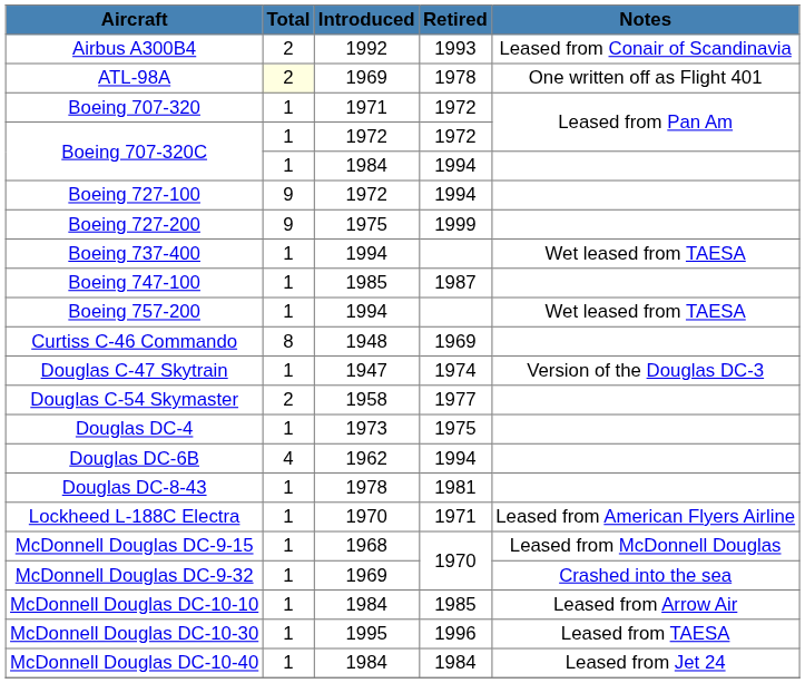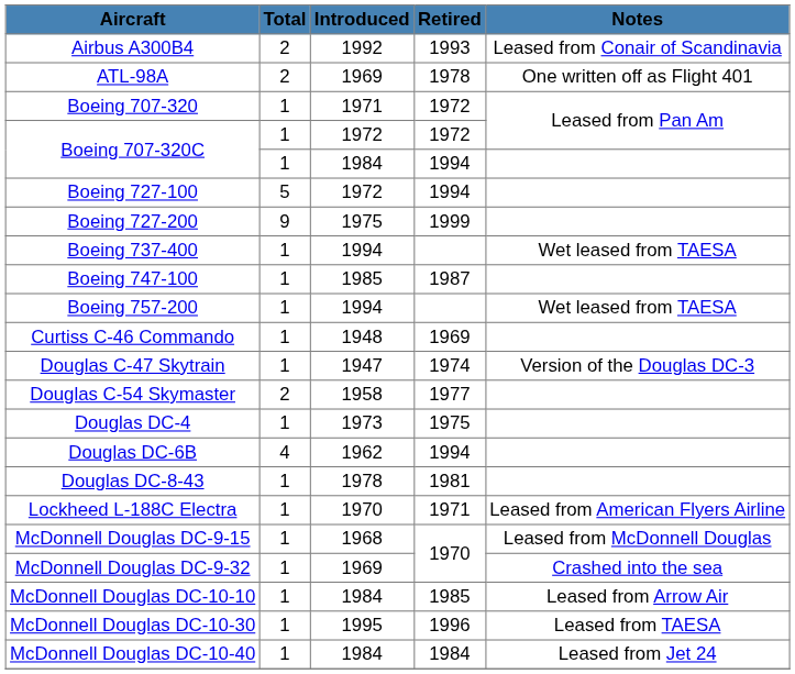ATL-98A | Total: lightyellow background -> no background
Boeing 727-100 | Total: 9 -> 5
Curtiss C-46 Commando | Total: 8 -> 1
